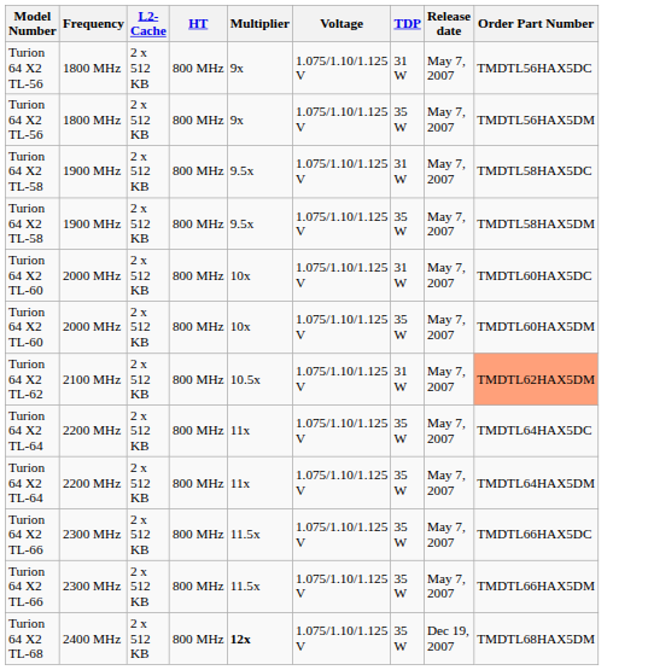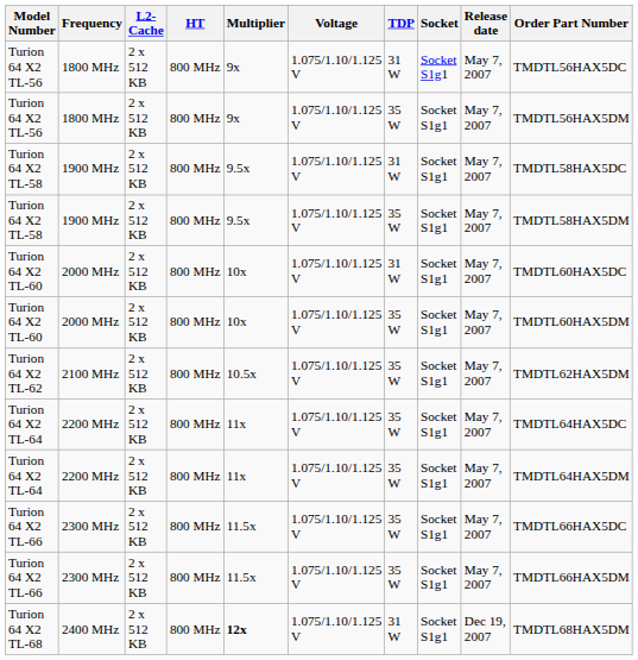+ column: Socket | Socket S1g1 | Socket S1g1 | Socket S1g1 | Socket S1g1 | Socket S1g1 | Socket S1g1 | Socket S1g1 | Socket S1g1 | Socket S1g1 | Socket S1g1 | Socket S1g1 | Socket S1g1
Turion 64 X2 TL-62 | TDP: 31 W -> 35 W
Turion 64 X2 TL-62 | Order Part Number: lightsalmon background -> no background
Turion 64 X2 TL-68 | TDP: 35 W -> 31 W
